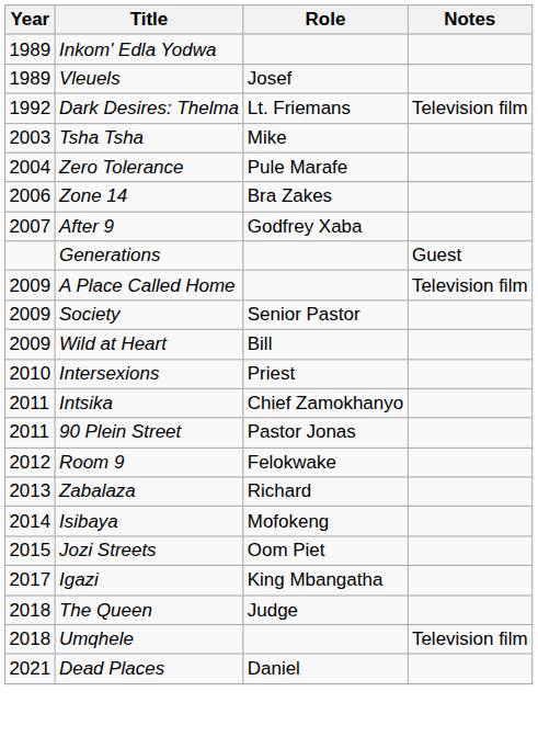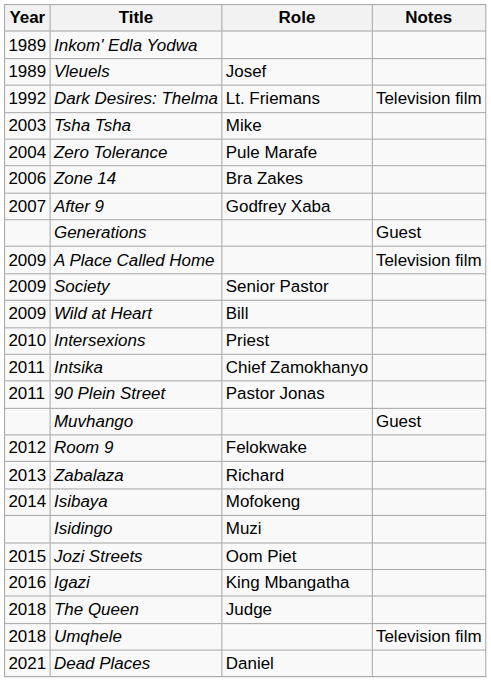+ row: Muvhango | Guest
+ row: Isidingo | Muzi
Igazi | Year: 2017 -> 2016
